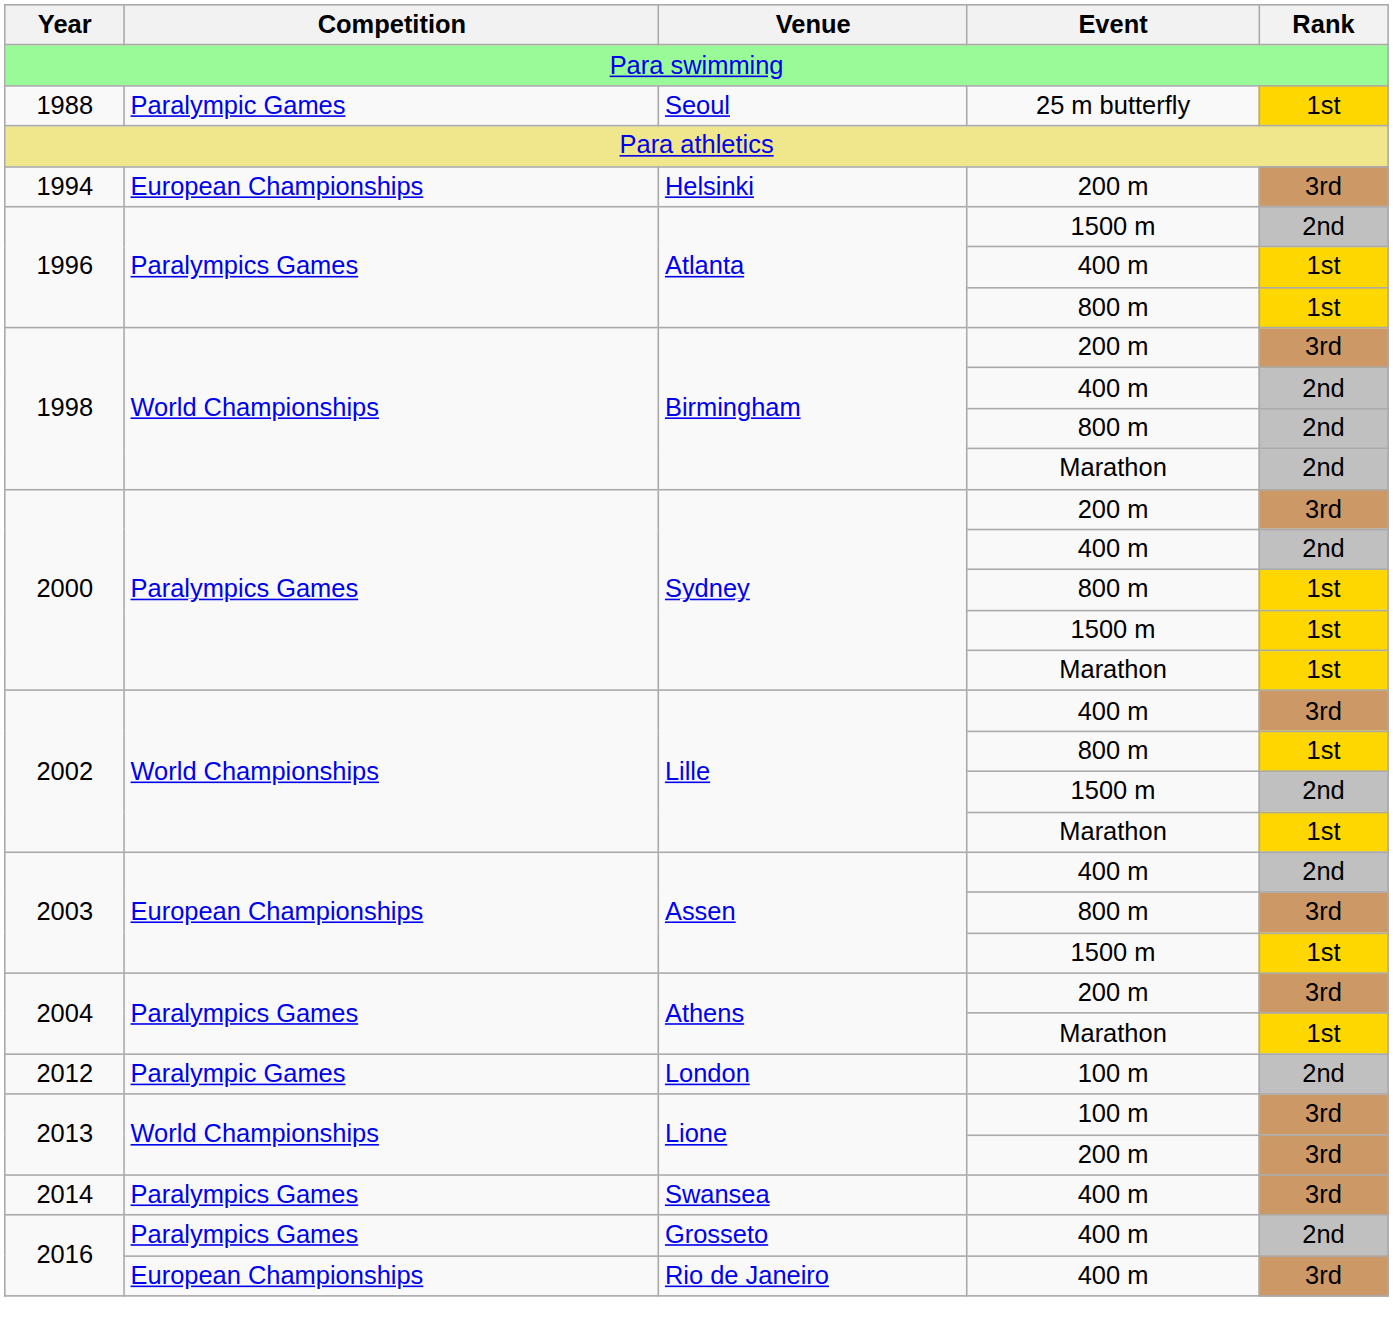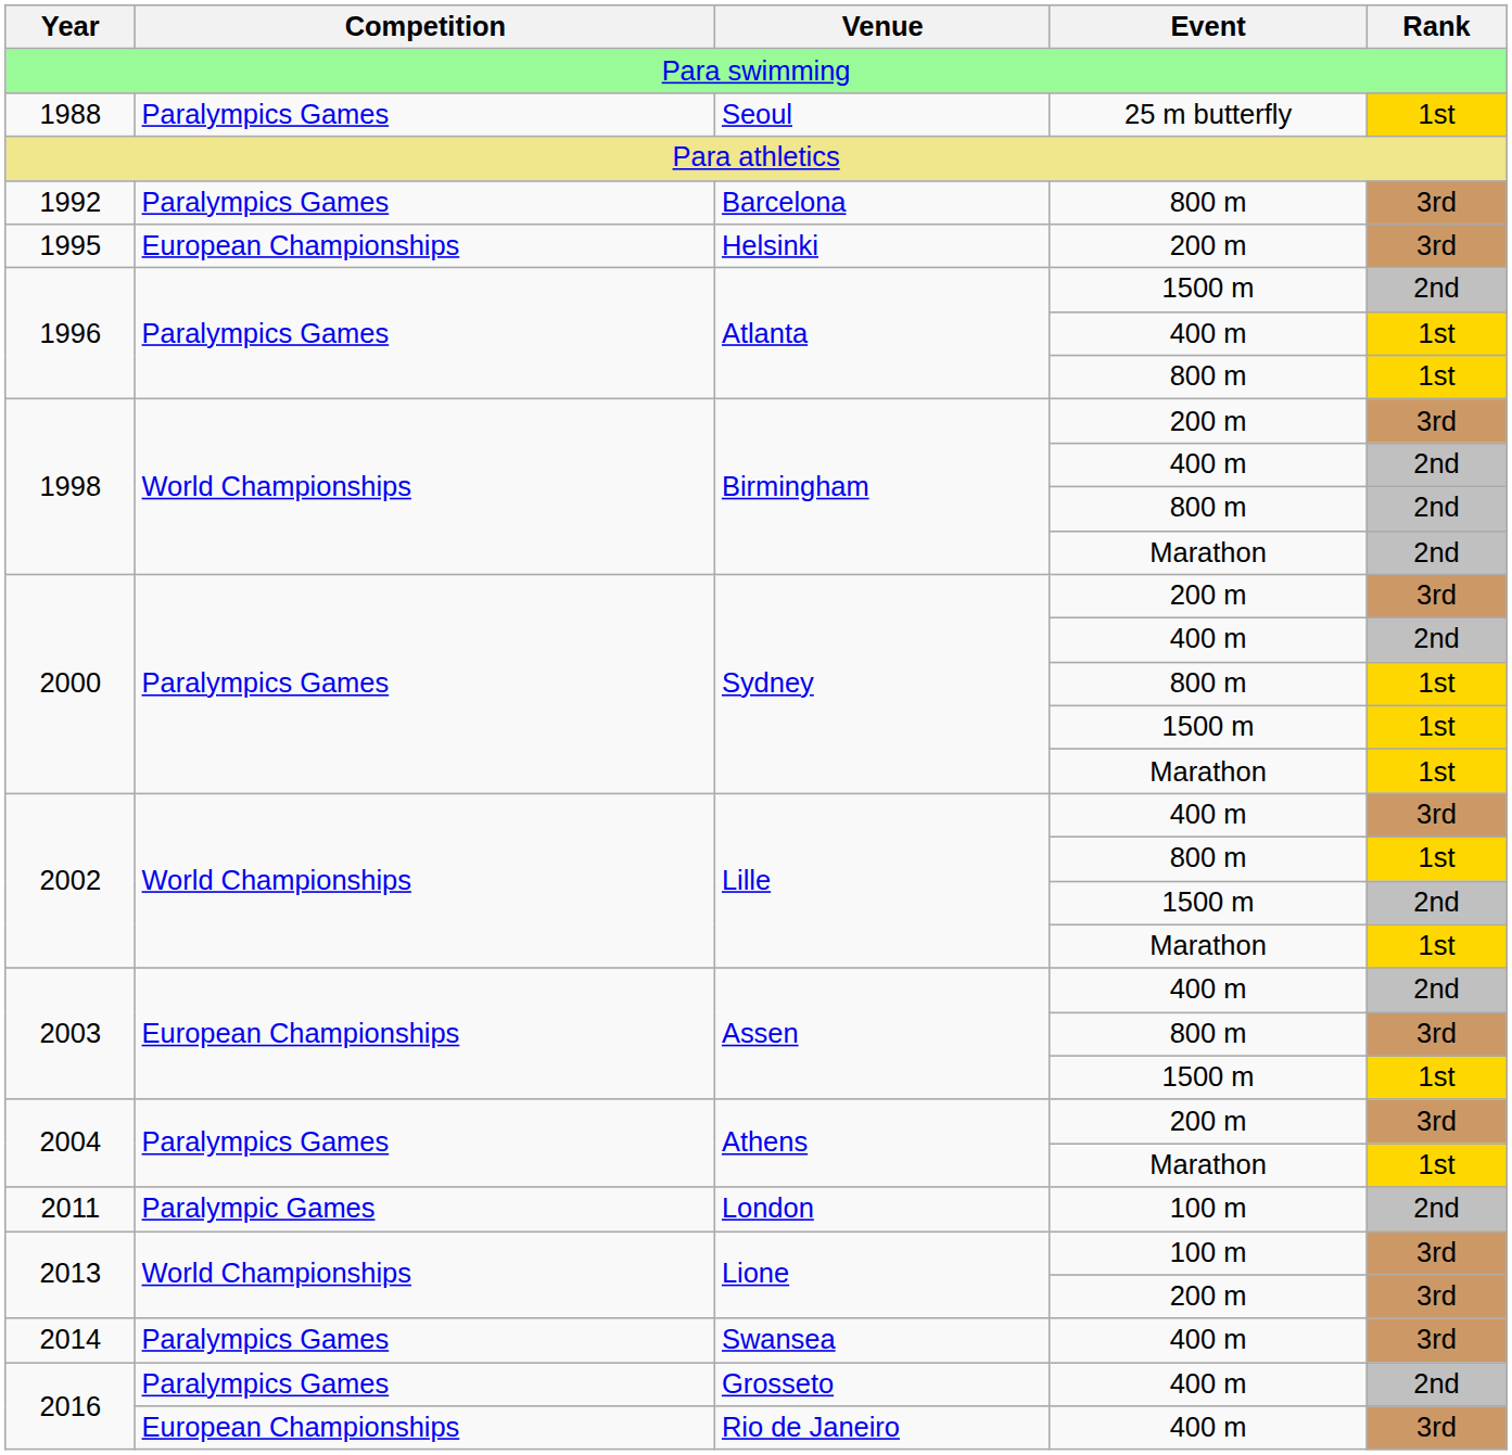Seoul | Competition: Paralympic Games -> Paralympics Games
+ row: 1992 | Paralympics Games | Barcelona | 800 m | 3rd
Helsinki | Year: 1994 -> 1995
London | Year: 2012 -> 2011
